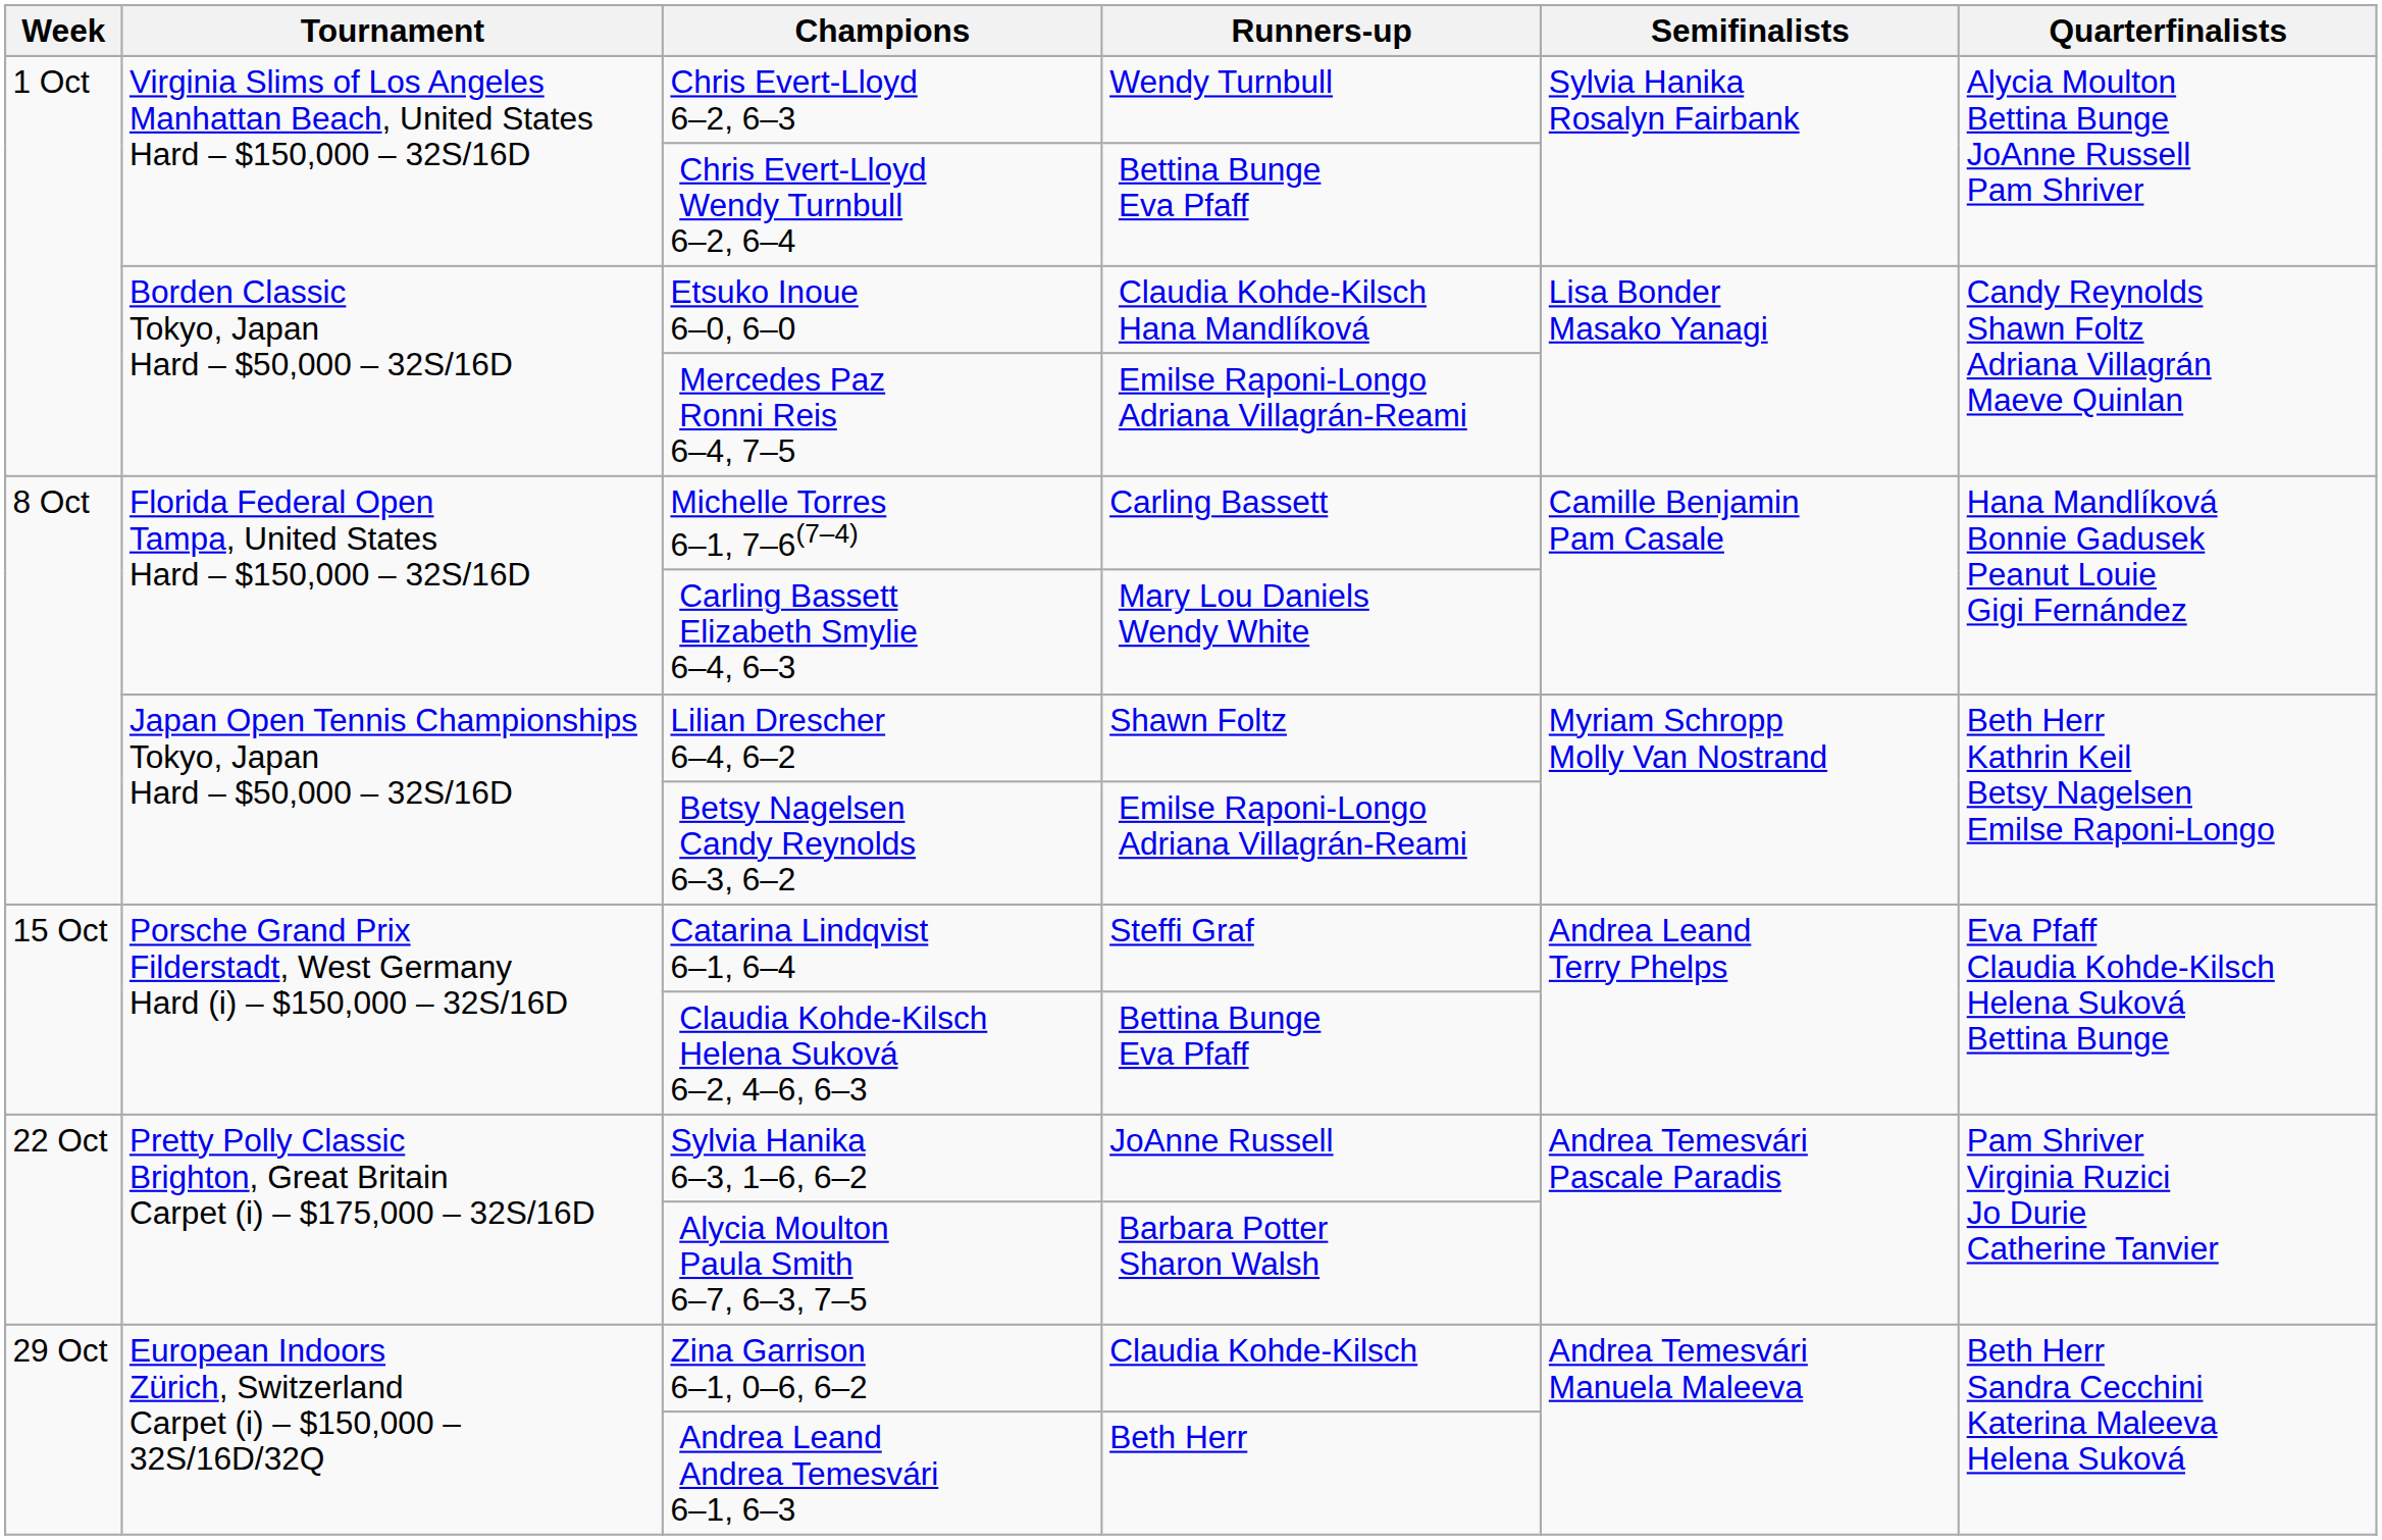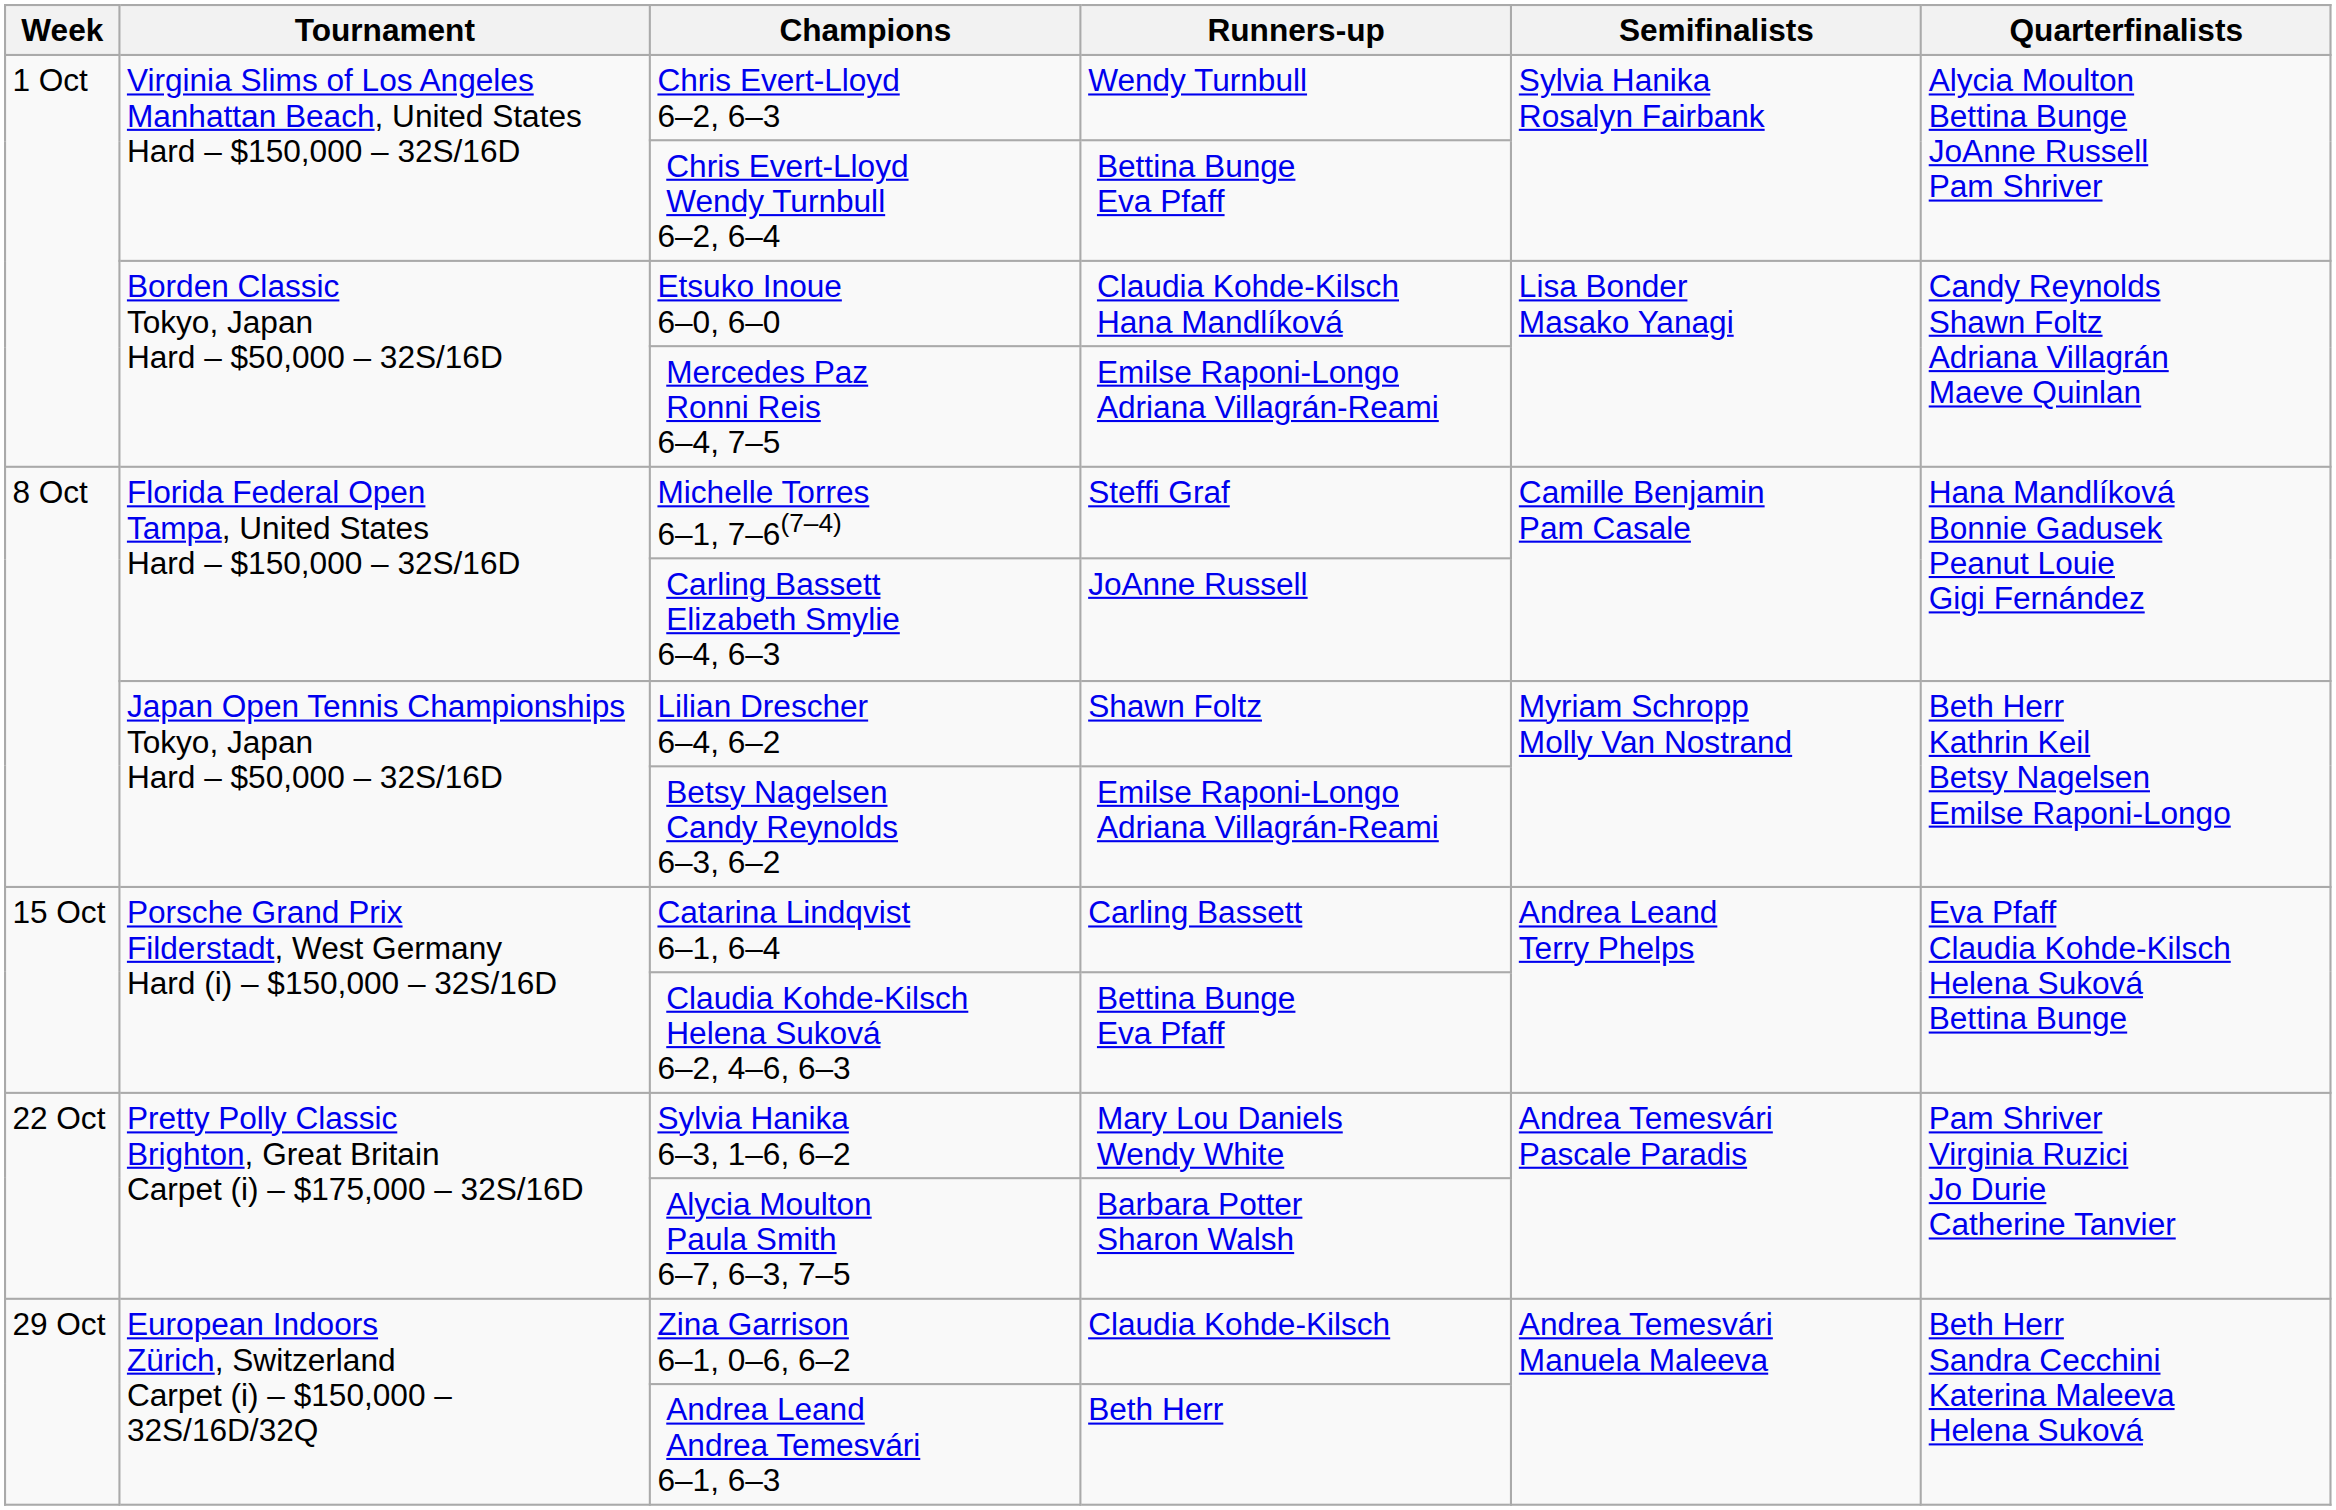Michelle Torres 6–1, 7–6(7–4) | Runners-up: Carling Bassett -> Steffi Graf
Carling Bassett Elizabeth Smylie 6–4, 6–3 | Runners-up: Mary Lou Daniels Wendy White -> JoAnne Russell
Catarina Lindqvist 6–1, 6–4 | Runners-up: Steffi Graf -> Carling Bassett
Sylvia Hanika 6–3, 1–6, 6–2 | Runners-up: JoAnne Russell -> Mary Lou Daniels Wendy White
